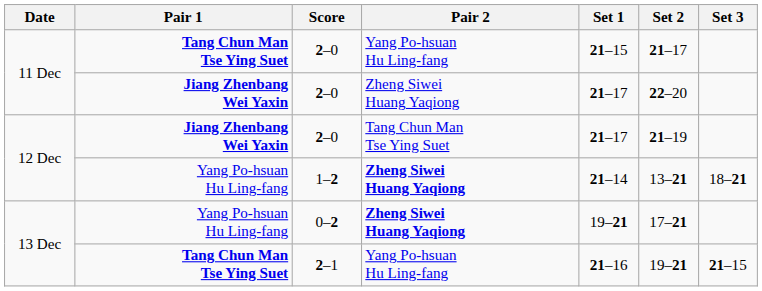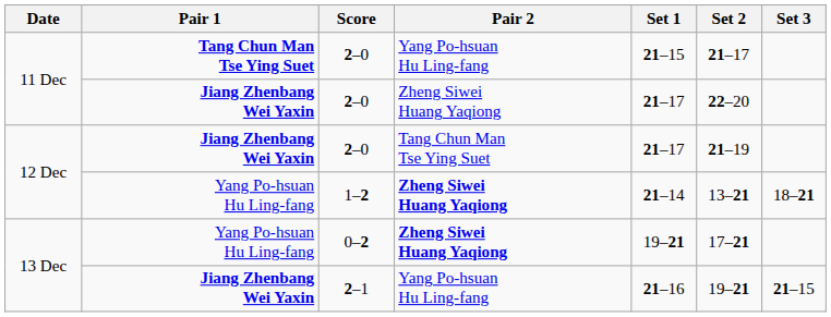2–1 | Pair 1: Tang Chun Man Tse Ying Suet -> Jiang Zhenbang Wei Yaxin
